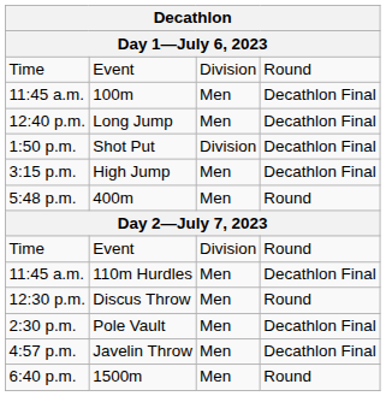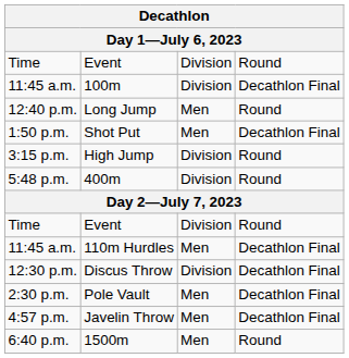100m | column 3: Men -> Division
Long Jump | column 4: Decathlon Final -> Round
Shot Put | column 3: Division -> Men
High Jump | column 3: Men -> Division
High Jump | column 4: Decathlon Final -> Round
400m | column 3: Men -> Division
Discus Throw | column 3: Men -> Division
Discus Throw | column 4: Round -> Decathlon Final
